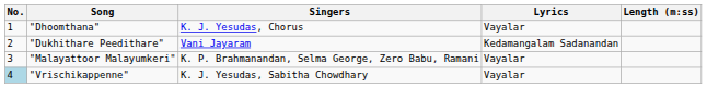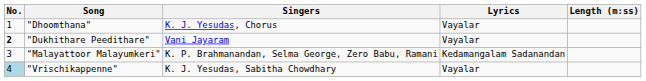"Dukhithare Peedithare" | No.: normal -> bold
"Dukhithare Peedithare" | Lyrics: Kedamangalam Sadanandan -> Vayalar
"Malayattoor Malayumkeri" | Lyrics: Vayalar -> Kedamangalam Sadanandan
